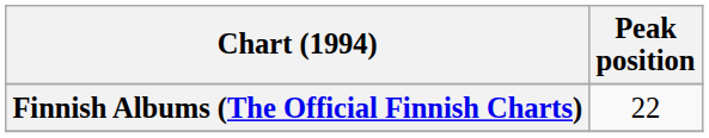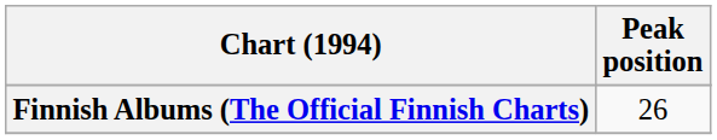Finnish Albums (The Official Finnish Charts) | Peak position: 22 -> 26
